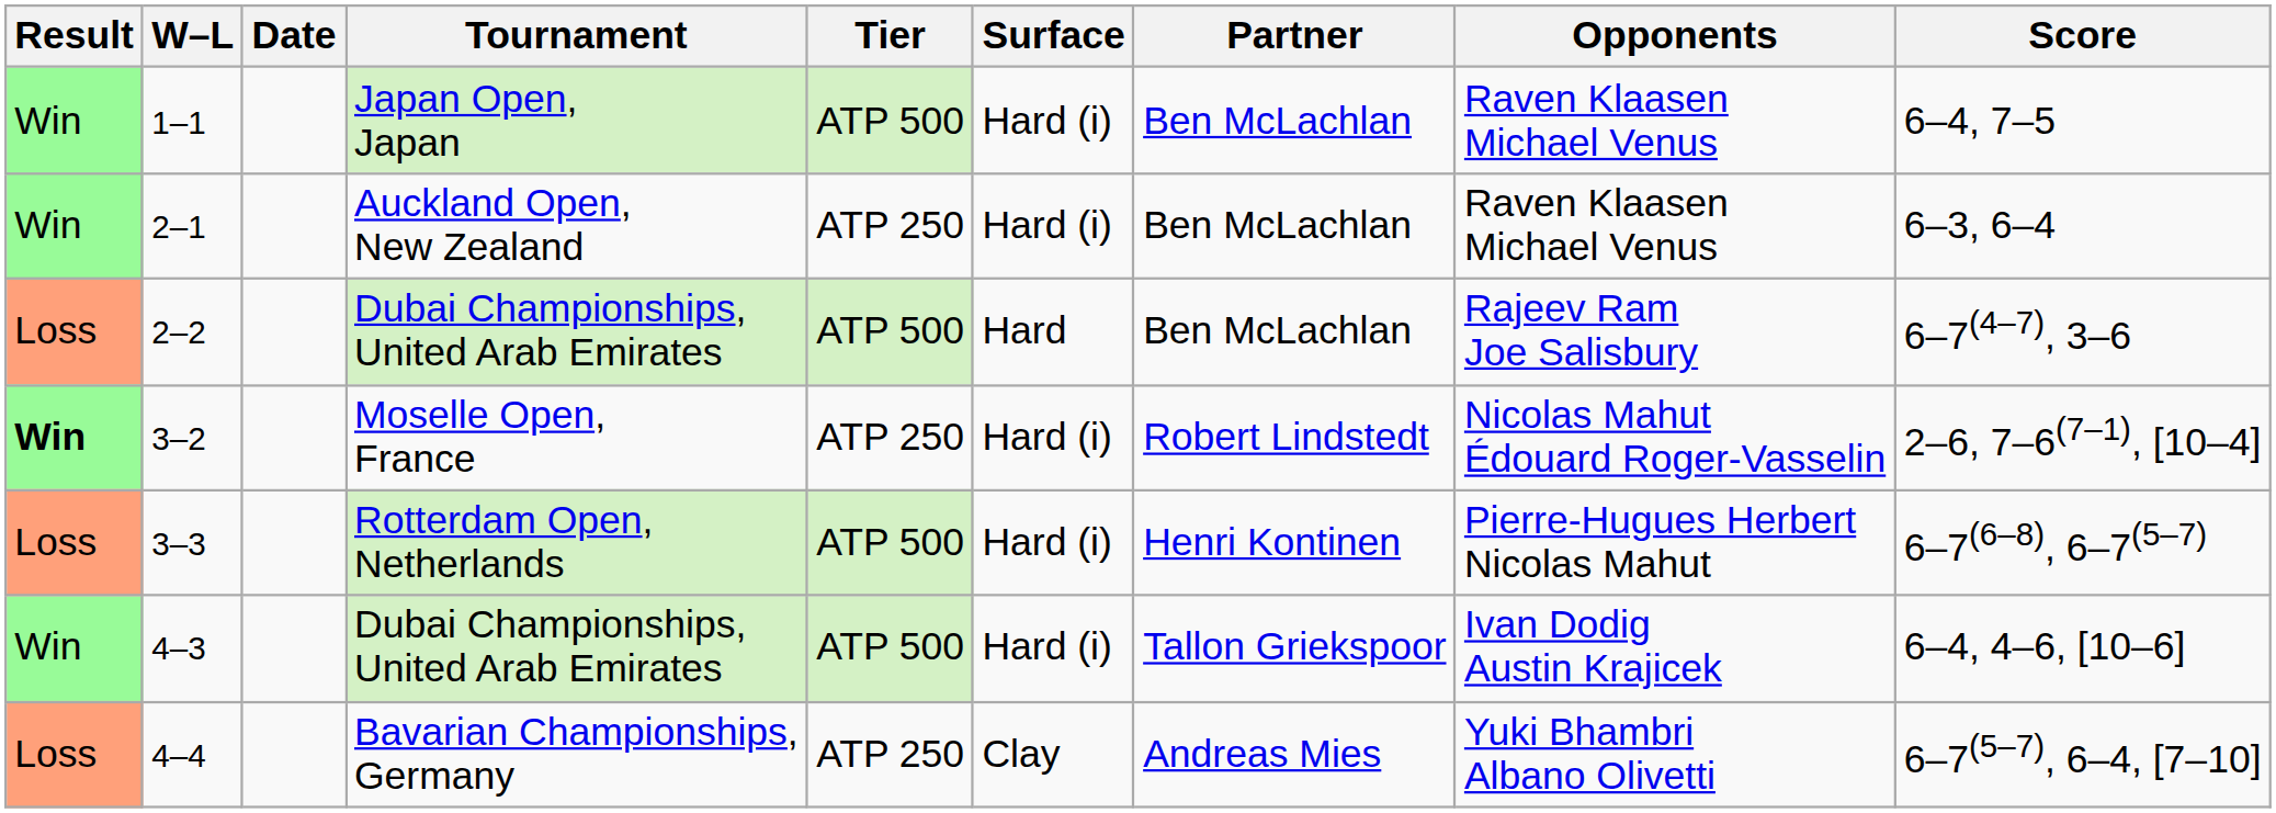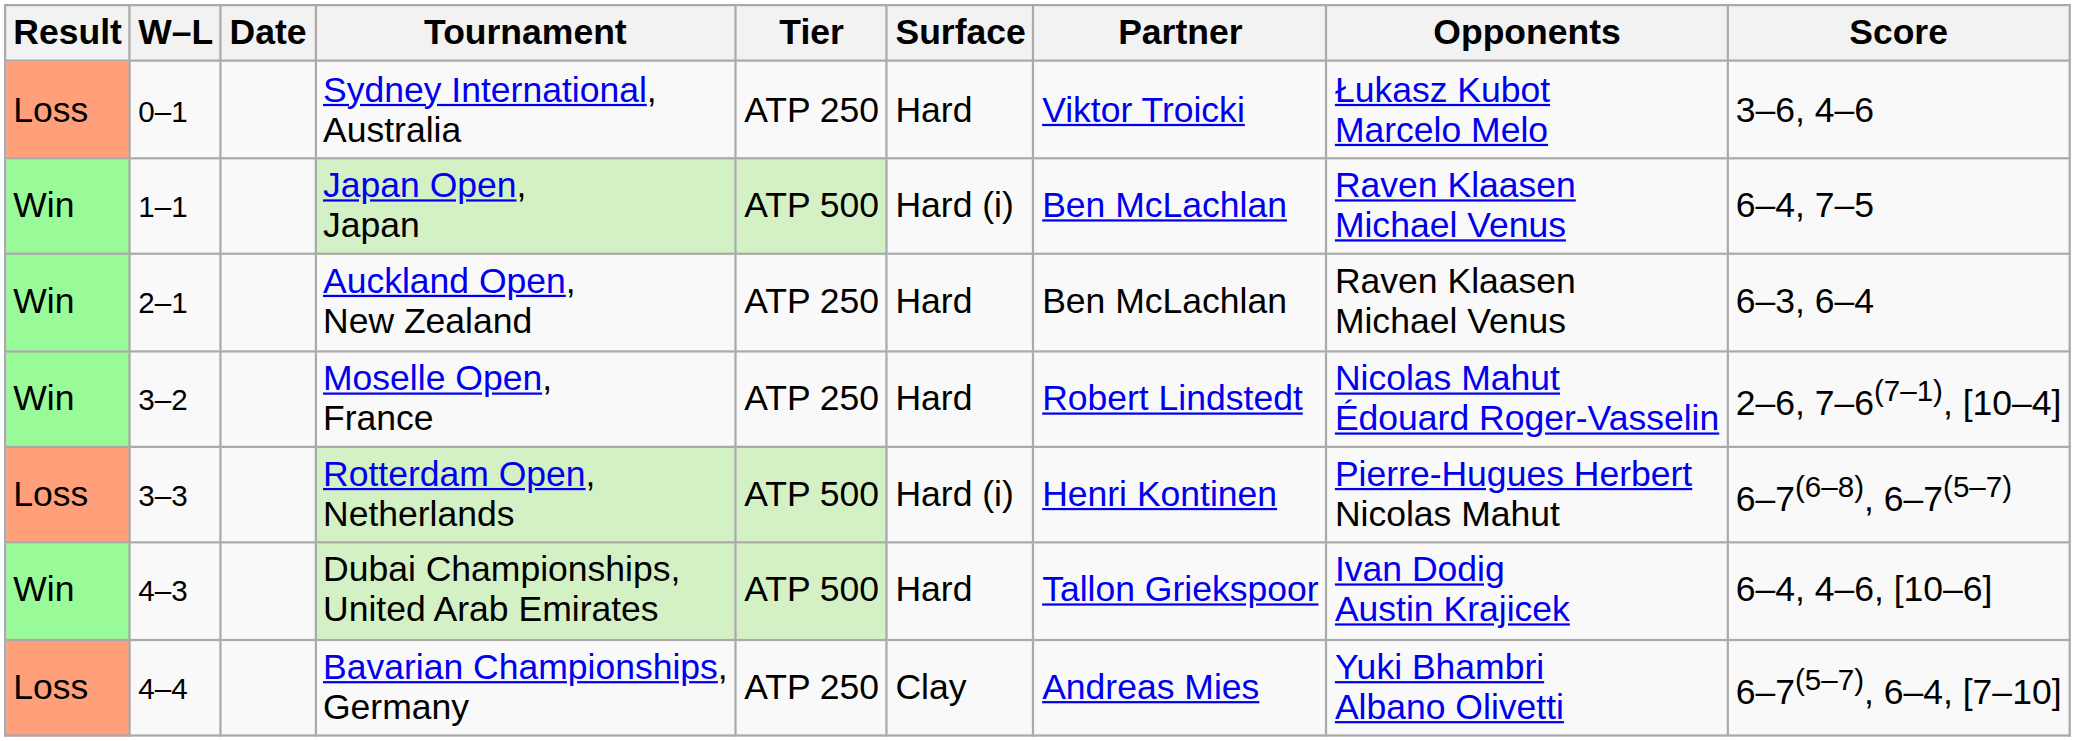+ row: Loss | 0–1 | Sydney International, Australia | ATP 250 | Hard | Viktor Troicki | Łukasz Kubot Marcelo Melo | 3–6, 4–6
2–1 | Surface: Hard (i) -> Hard
- row: Loss | 2–2 | Dubai Championships, United Arab Emirates | ATP 500 | Hard | Ben McLachlan | Rajeev Ram Joe Salisbury | 6–7(4–7), 3–6
3–2 | Result: bold -> normal
3–2 | Surface: Hard (i) -> Hard
4–3 | Surface: Hard (i) -> Hard
